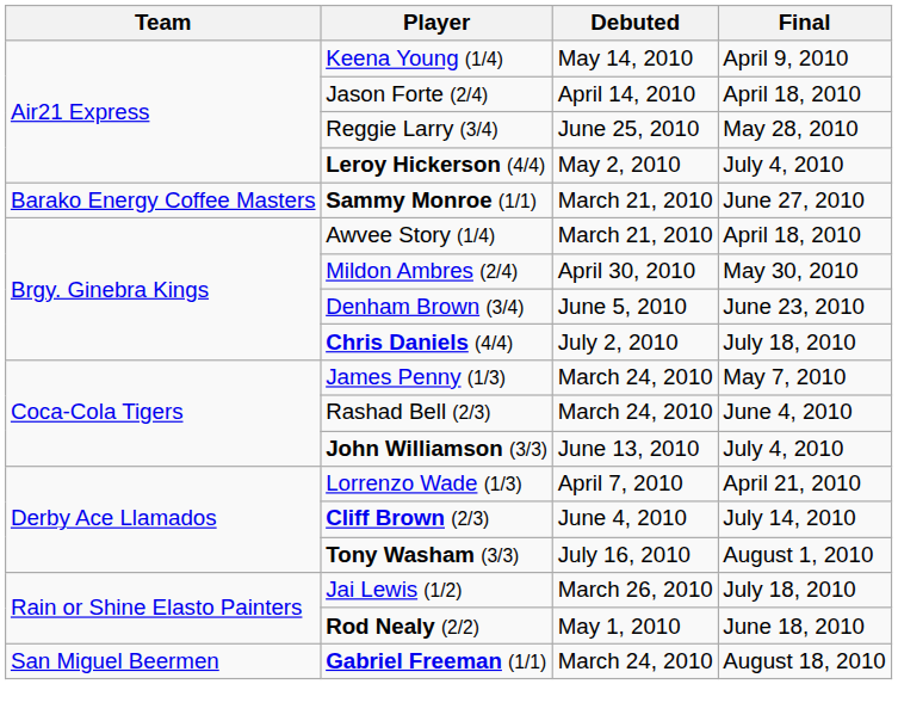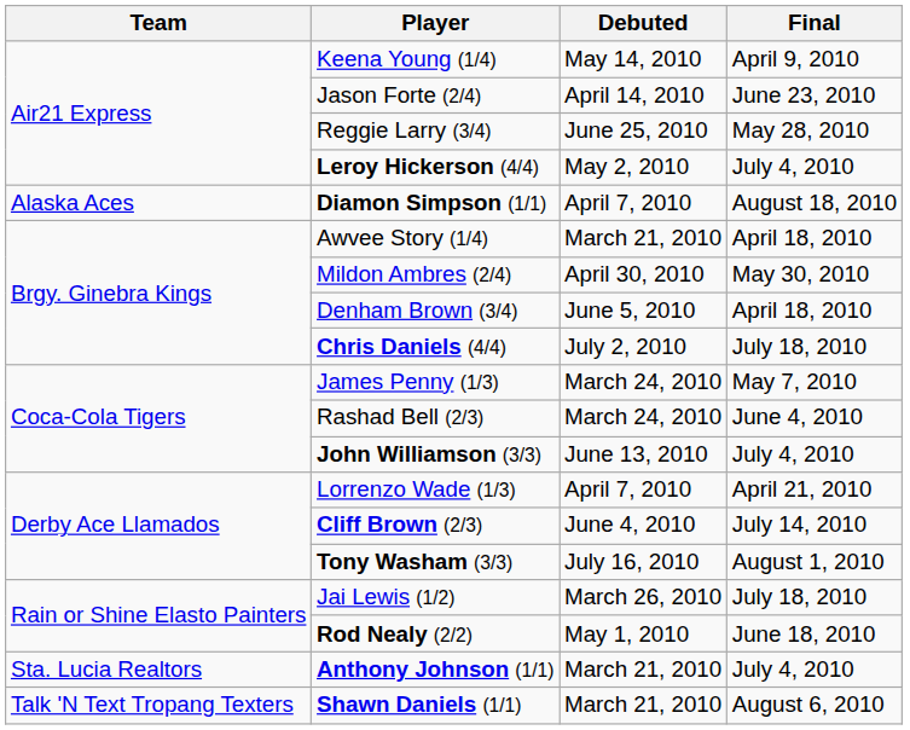Jason Forte (2/4) | Final: April 18, 2010 -> June 23, 2010
+ row: Alaska Aces | Diamon Simpson (1/1) | April 7, 2010 | August 18, 2010
- row: Barako Energy Coffee Masters | Sammy Monroe (1/1) | March 21, 2010 | June 27, 2010
Denham Brown (3/4) | Final: June 23, 2010 -> April 18, 2010
- row: San Miguel Beermen | Gabriel Freeman (1/1) | March 24, 2010 | August 18, 2010
+ row: Sta. Lucia Realtors | Anthony Johnson (1/1) | March 21, 2010 | July 4, 2010
+ row: Talk 'N Text Tropang Texters | Shawn Daniels (1/1) | March 21, 2010 | August 6, 2010
